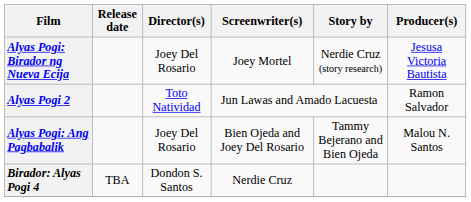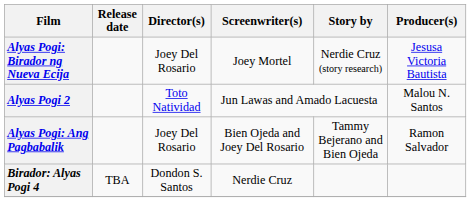Alyas Pogi 2 | Producer(s): Ramon Salvador -> Malou N. Santos
Alyas Pogi: Ang Pagbabalik | Producer(s): Malou N. Santos -> Ramon Salvador
